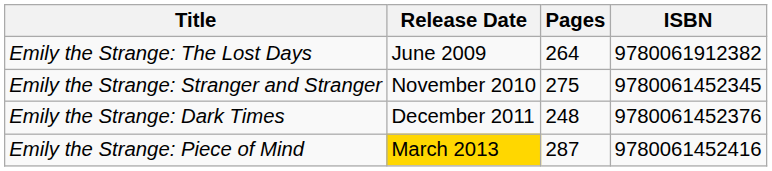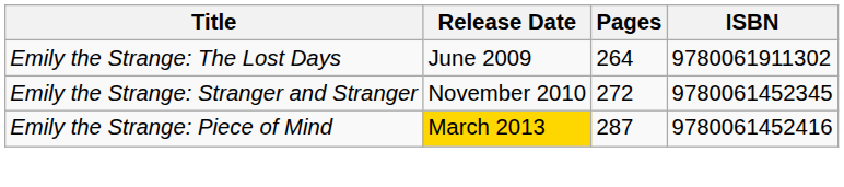Emily the Strange: The Lost Days | ISBN: 9780061912382 -> 9780061911302
Emily the Strange: Stranger and Stranger | Pages: 275 -> 272
- row: Emily the Strange: Dark Times | December 2011 | 248 | 9780061452376
